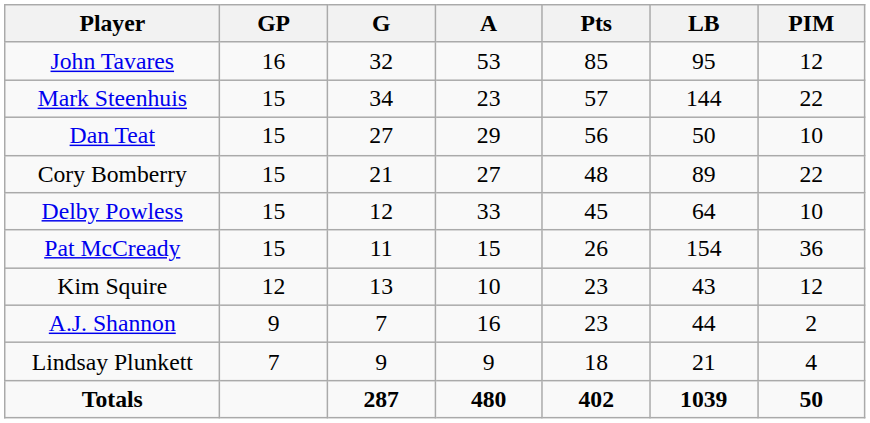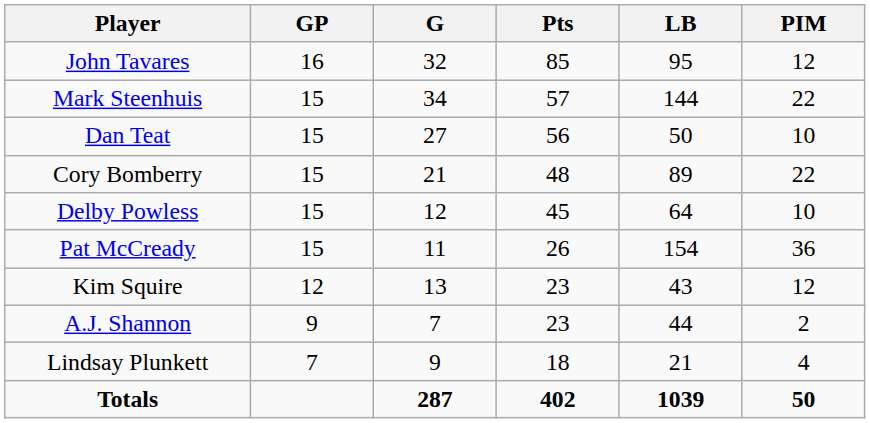- column: A | 53 | 23 | 29 | 27 | 33 | 15 | 10 | 16 | 9 | 480
